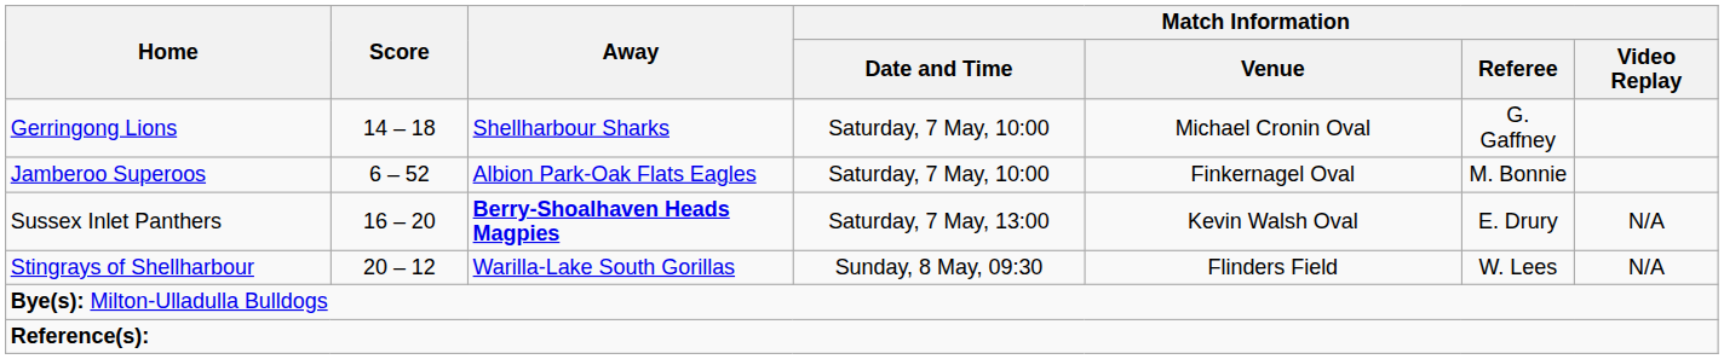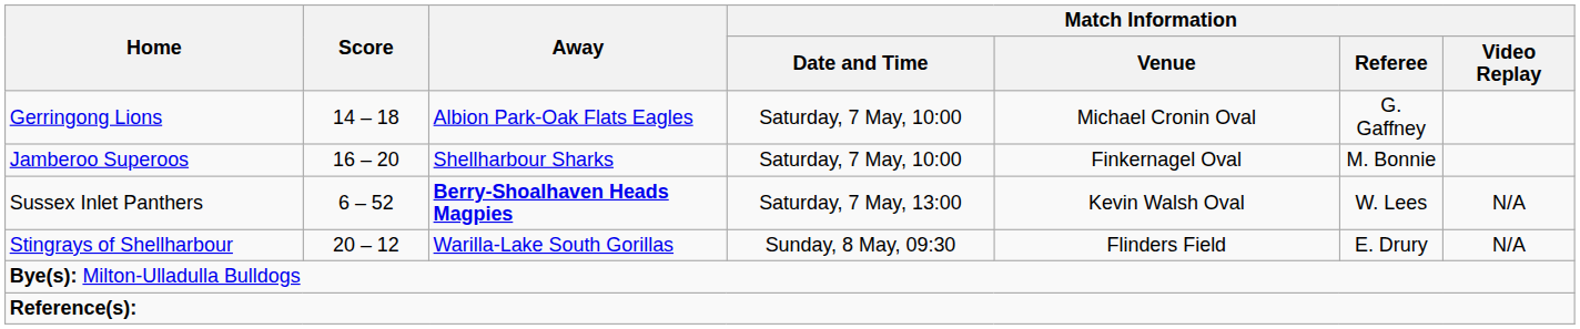Gerringong Lions | Away: Shellharbour Sharks -> Albion Park-Oak Flats Eagles
Jamberoo Superoos | Score: 6 – 52 -> 16 – 20
Jamberoo Superoos | Away: Albion Park-Oak Flats Eagles -> Shellharbour Sharks
Sussex Inlet Panthers | Score: 16 – 20 -> 6 – 52
Sussex Inlet Panthers | Match Information / Referee: E. Drury -> W. Lees
Stingrays of Shellharbour | Match Information / Referee: W. Lees -> E. Drury
